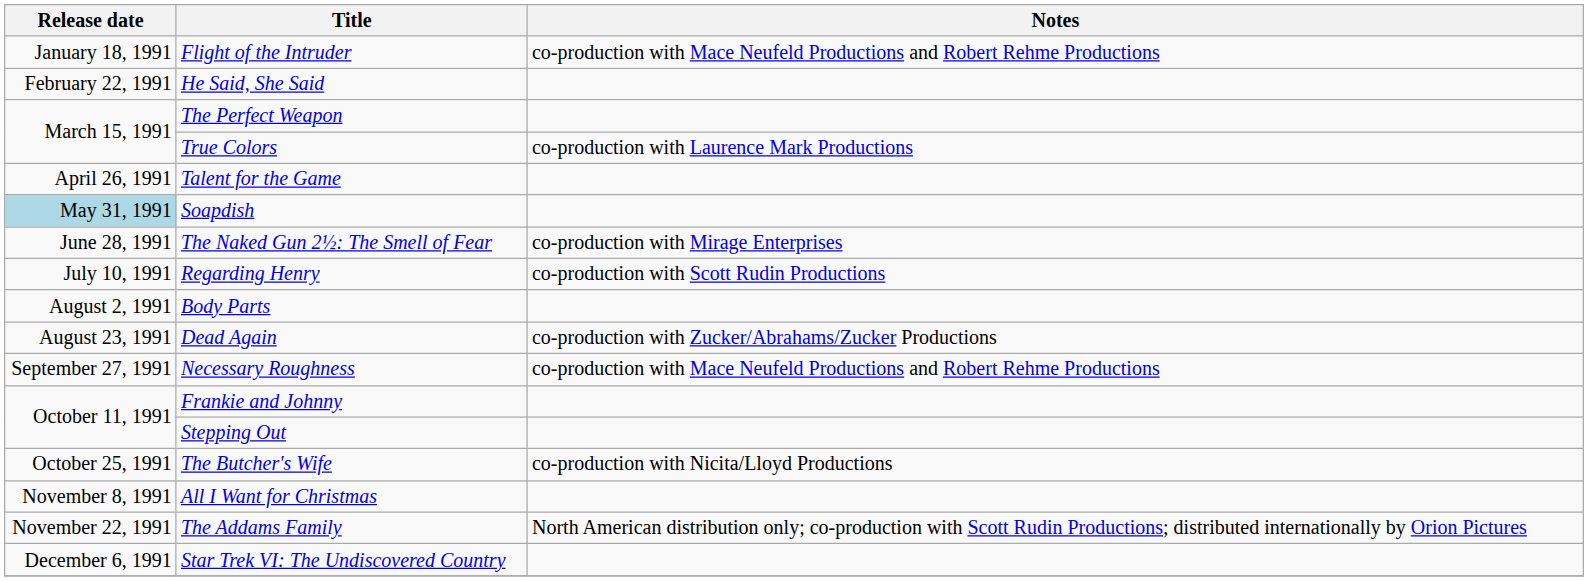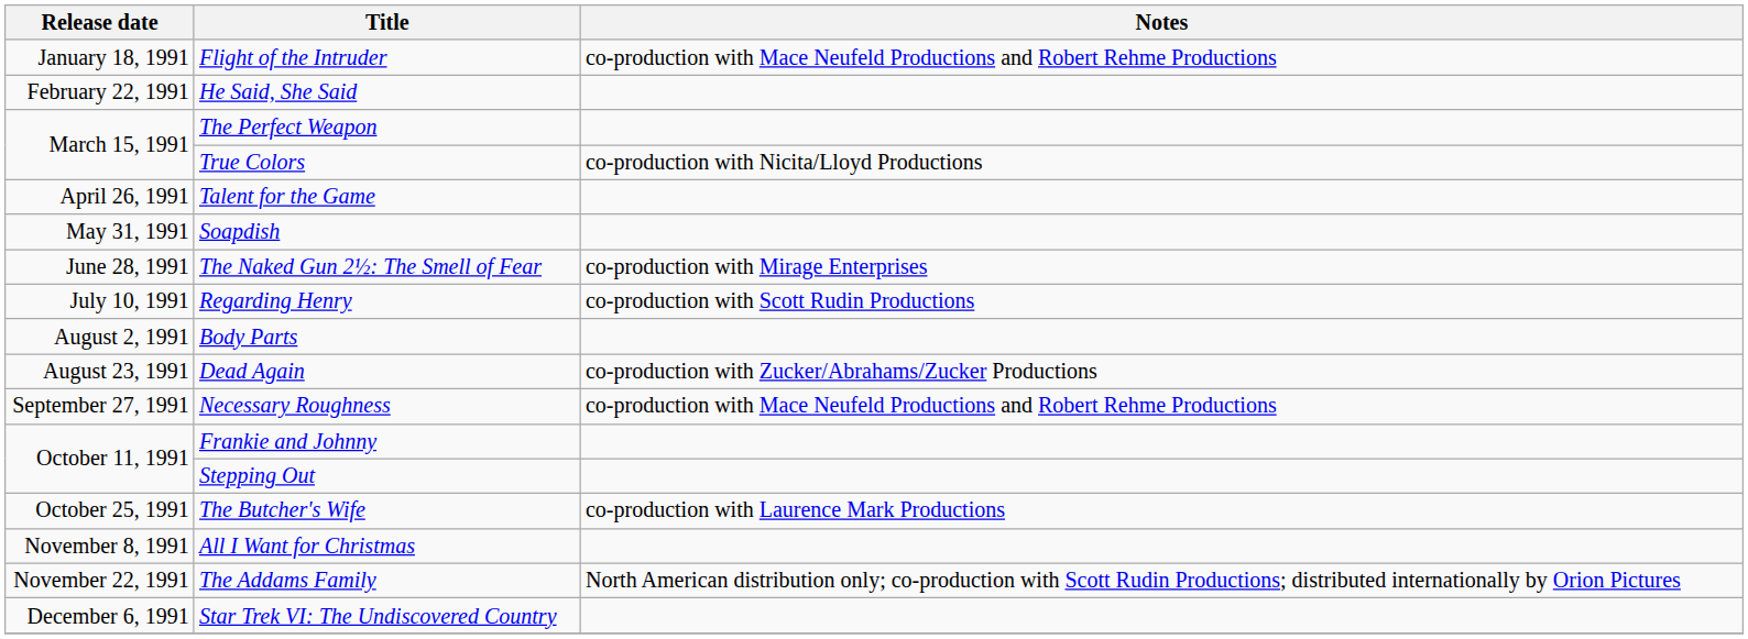True Colors | Notes: co-production with Laurence Mark Productions -> co-production with Nicita/Lloyd Productions
Soapdish | Release date: lightblue background -> no background
The Butcher's Wife | Notes: co-production with Nicita/Lloyd Productions -> co-production with Laurence Mark Productions
